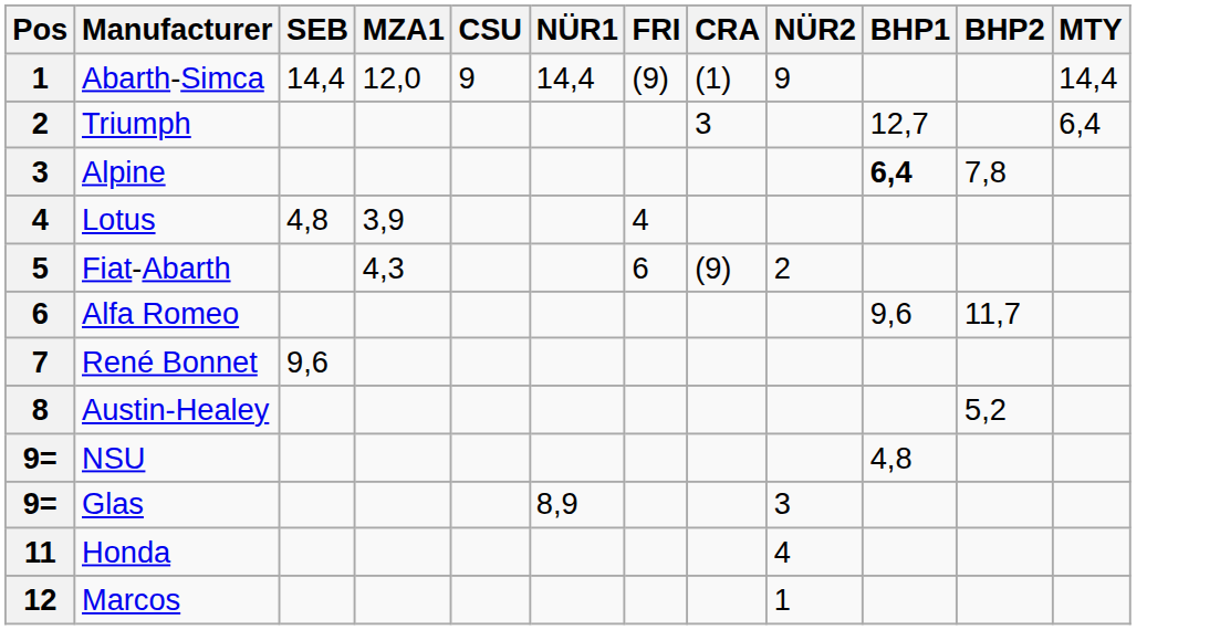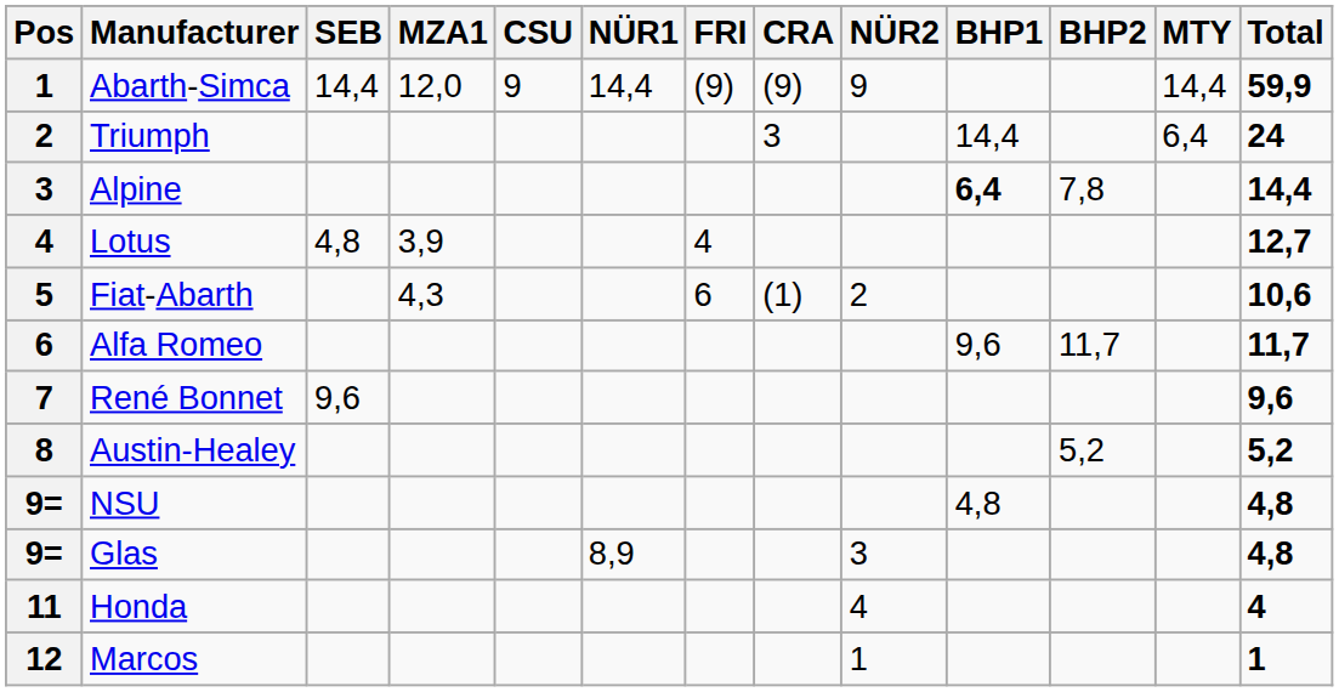+ column: Total | 59,9 | 24 | 14,4 | 12,7 | 10,6 | 11,7 | 9,6 | 5,2 | 4,8 | 4,8 | 4 | 1
Abarth-Simca | CRA: (1) -> (9)
Triumph | BHP1: 12,7 -> 14,4
Fiat-Abarth | CRA: (9) -> (1)
